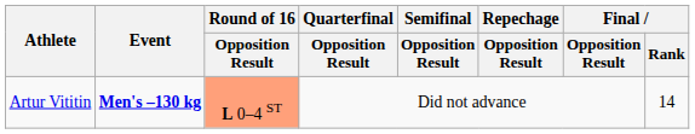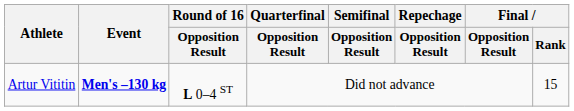Artur Vititin | Round of 16 / Opposition Result: lightsalmon background -> no background
Artur Vititin | Final / Rank: 14 -> 15
